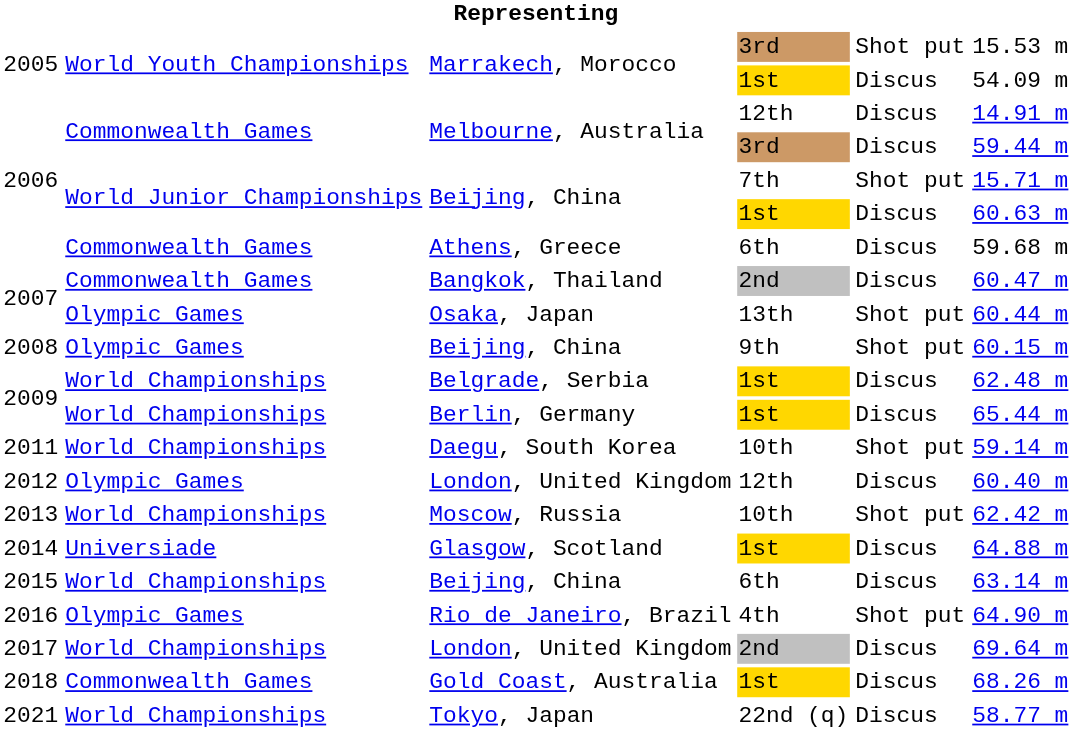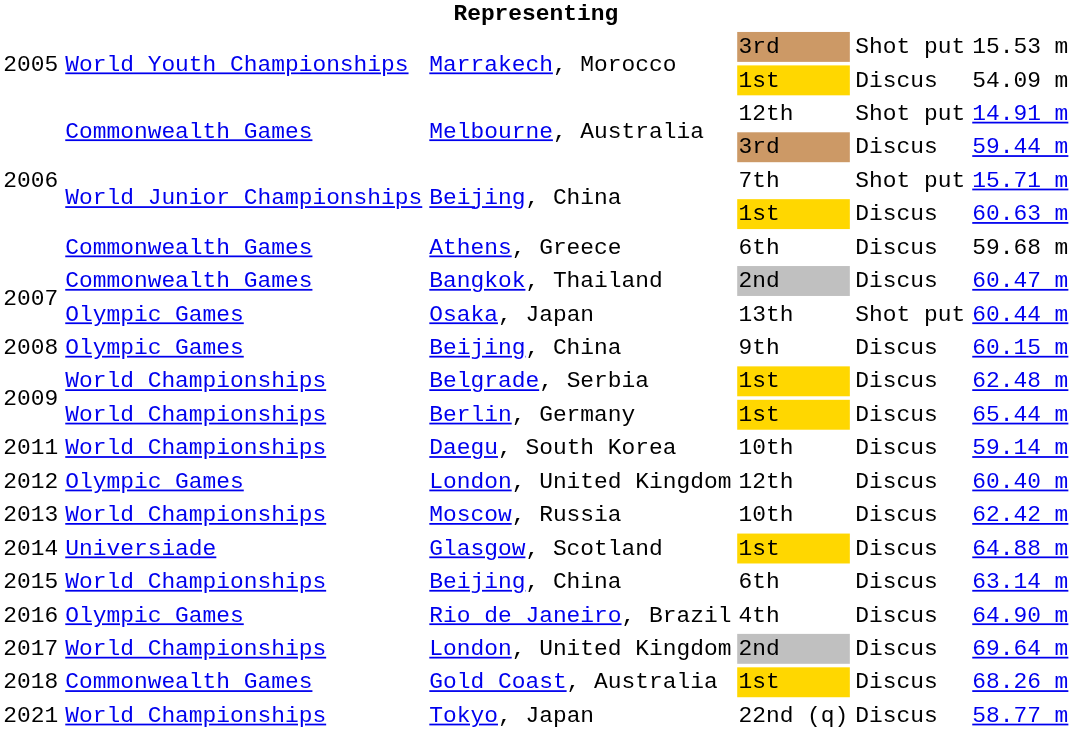Melbourne, Australia / 12th | column 5: Discus -> Shot put
Beijing, China / 9th | column 5: Shot put -> Discus
Daegu, South Korea | column 5: Shot put -> Discus
Moscow, Russia | column 5: Shot put -> Discus
Rio de Janeiro, Brazil | column 5: Shot put -> Discus
